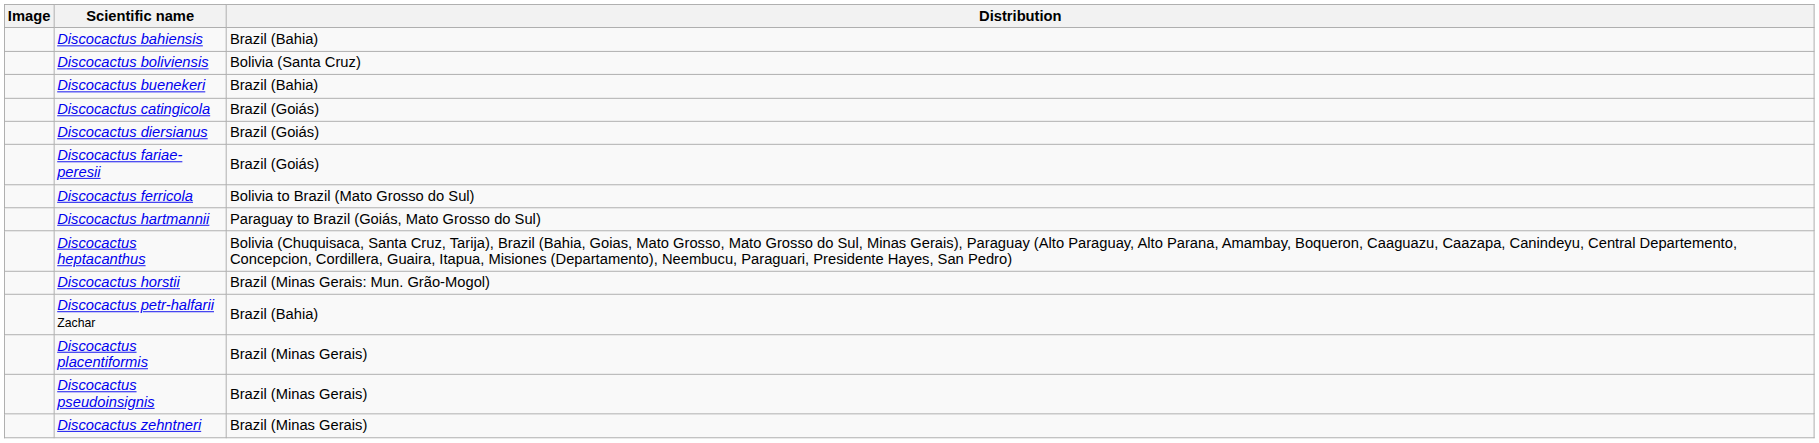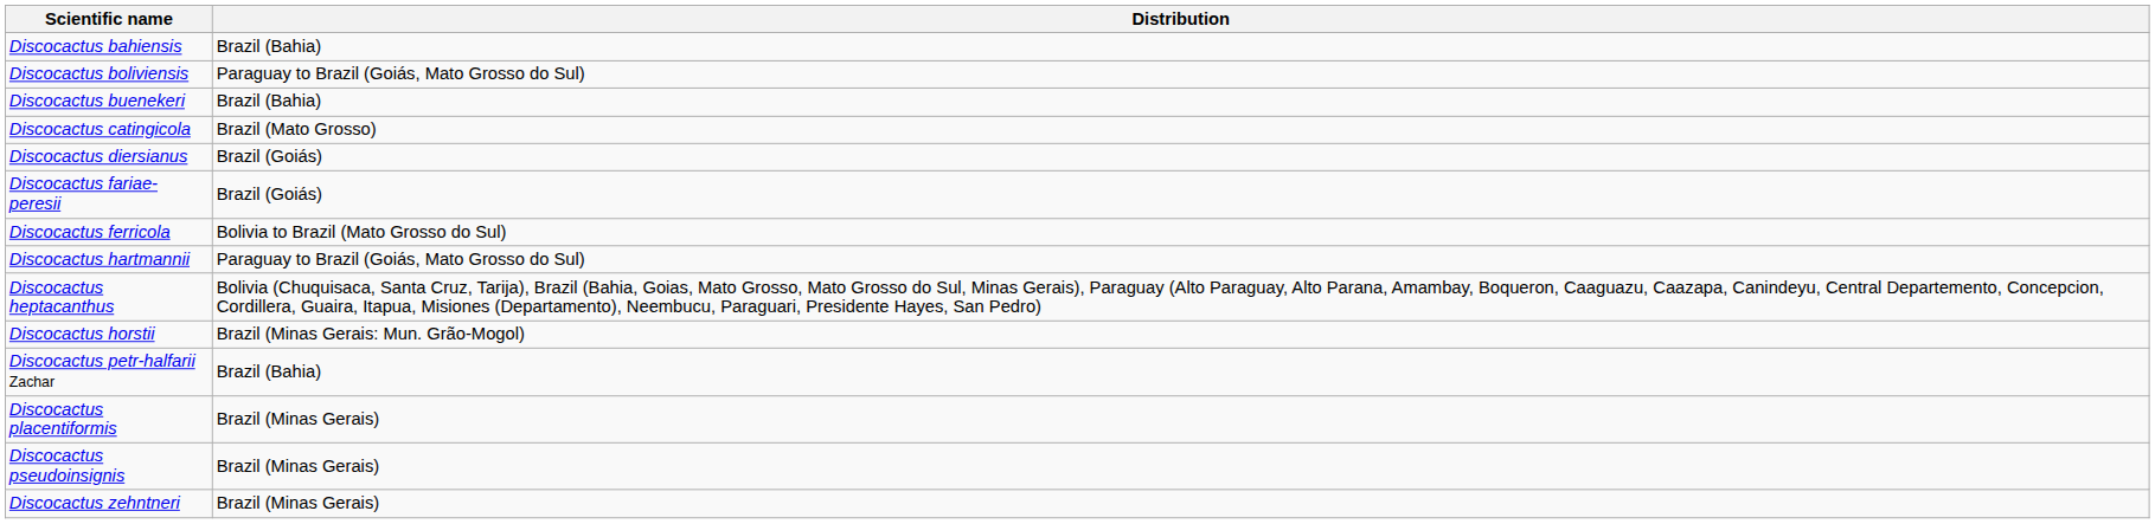- column: Image
Discocactus boliviensis | Distribution: Bolivia (Santa Cruz) -> Paraguay to Brazil (Goiás, Mato Grosso do Sul)
Discocactus catingicola | Distribution: Brazil (Goiás) -> Brazil (Mato Grosso)
